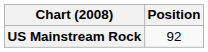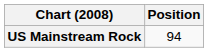US Mainstream Rock | Position: 92 -> 94
